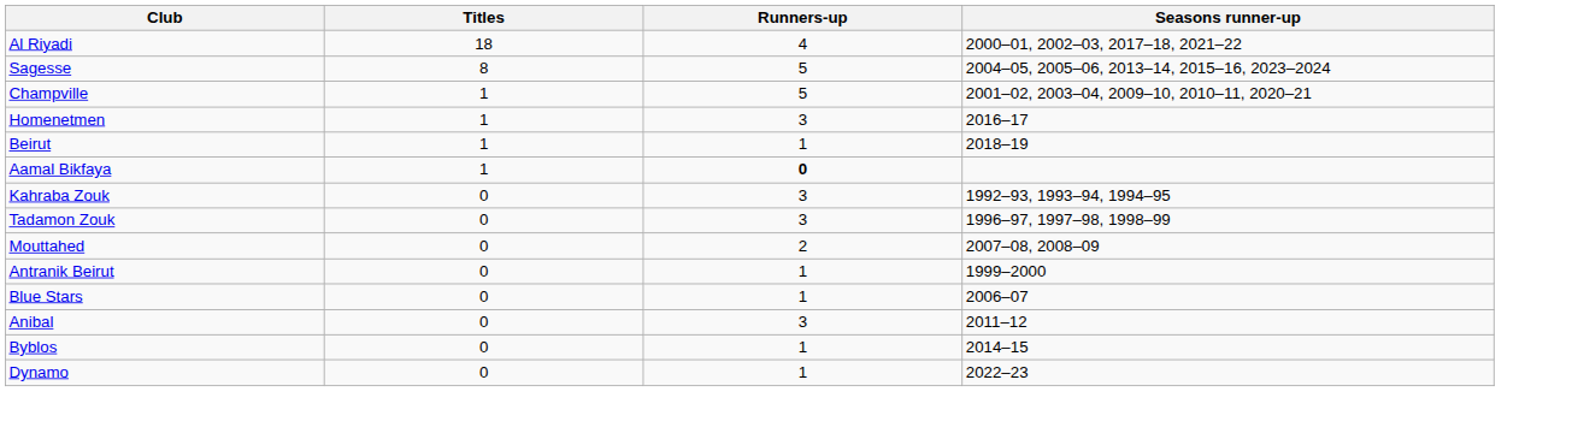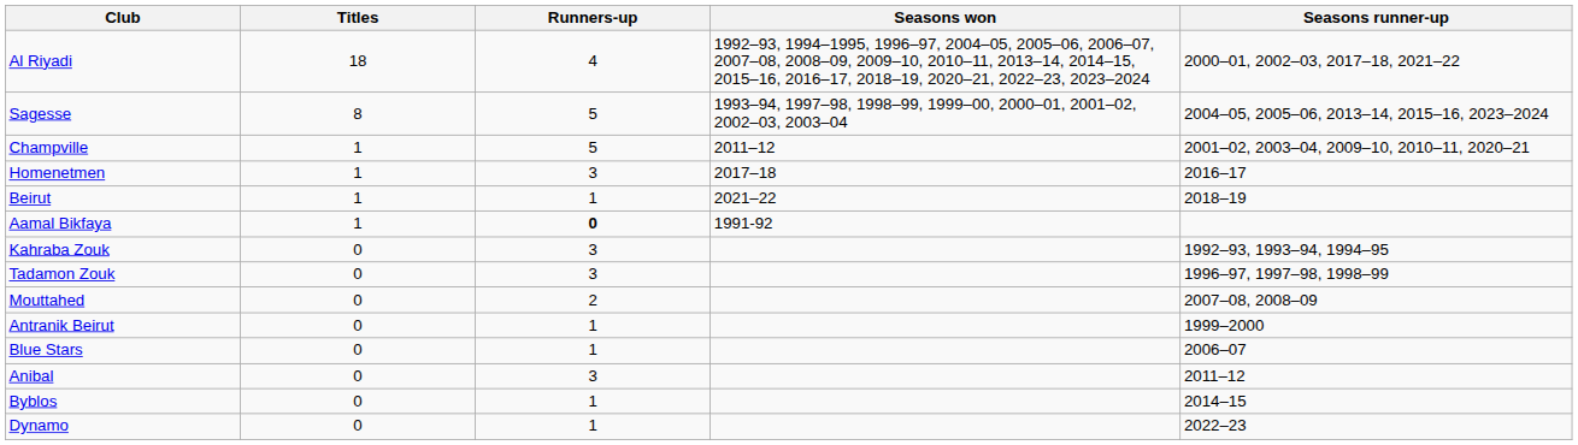+ column: Seasons won | 1992–93, 1994–1995, 1996–97, 2004–05, 2005–06, 2006–07, 2007–08, 2008–09, 2009–10, 2010–11, 2013–14, 2014–15, 2015–16, 2016–17, 2018–19, 2020–21, 2022–23, 2023–2024 | 1993–94, 1997–98, 1998–99, 1999–00, 2000–01, 2001–02, 2002–03, 2003–04 | 2011–12 | 2017–18 | 2021–22 | 1991-92
